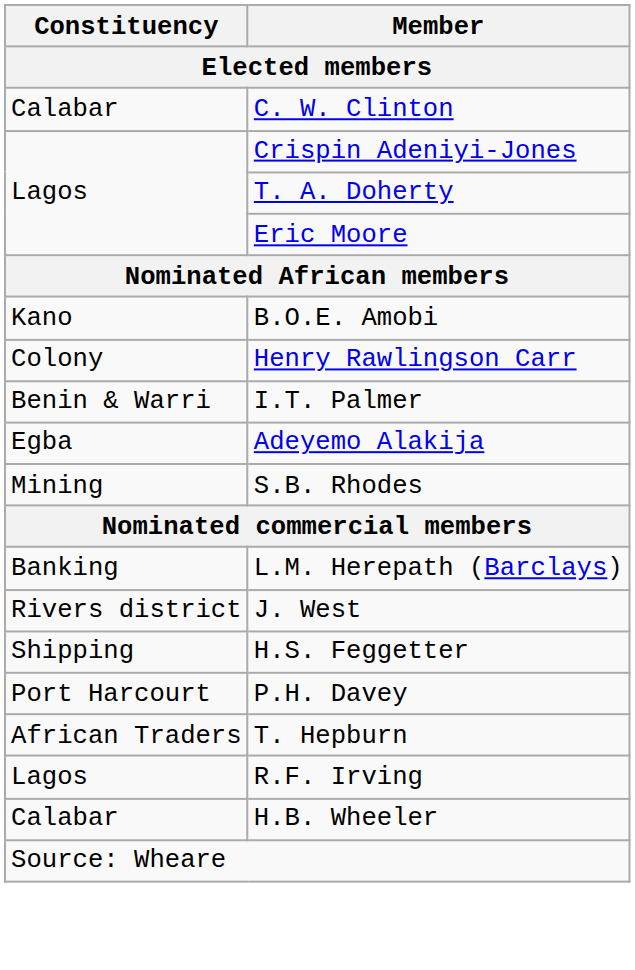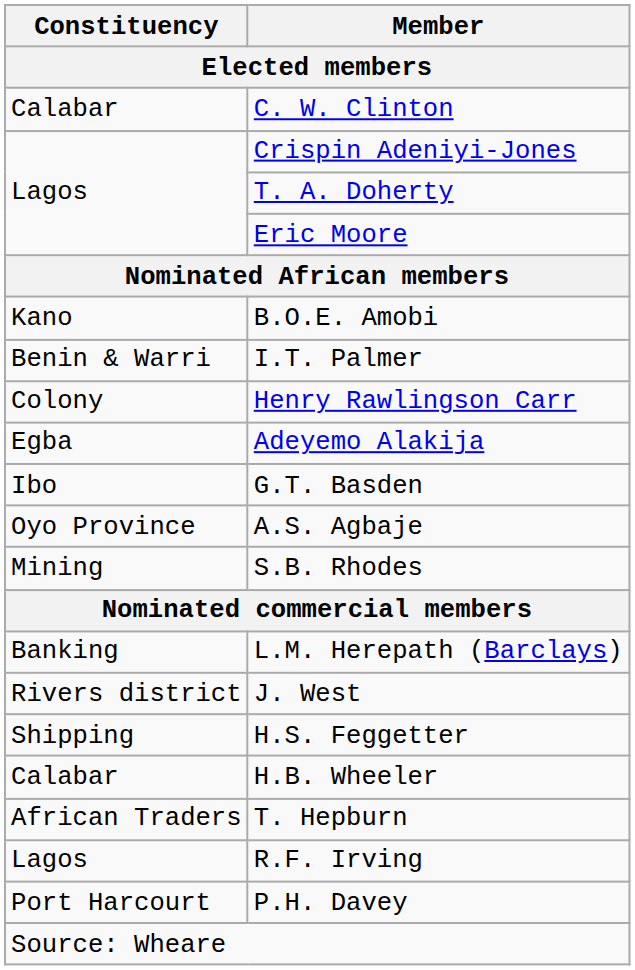rows swapped: I.T. Palmer <-> Henry Rawlingson Carr
+ row: Ibo | G.T. Basden
+ row: Oyo Province | A.S. Agbaje
rows swapped: H.B. Wheeler <-> P.H. Davey
